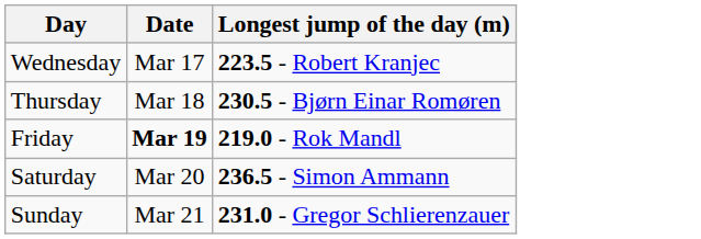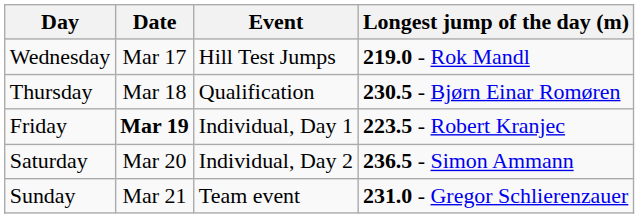+ column: Event | Hill Test Jumps | Qualification | Individual, Day 1 | Individual, Day 2 | Team event
Wednesday | Longest jump of the day (m): 223.5 - Robert Kranjec -> 219.0 - Rok Mandl
Friday | Longest jump of the day (m): 219.0 - Rok Mandl -> 223.5 - Robert Kranjec
